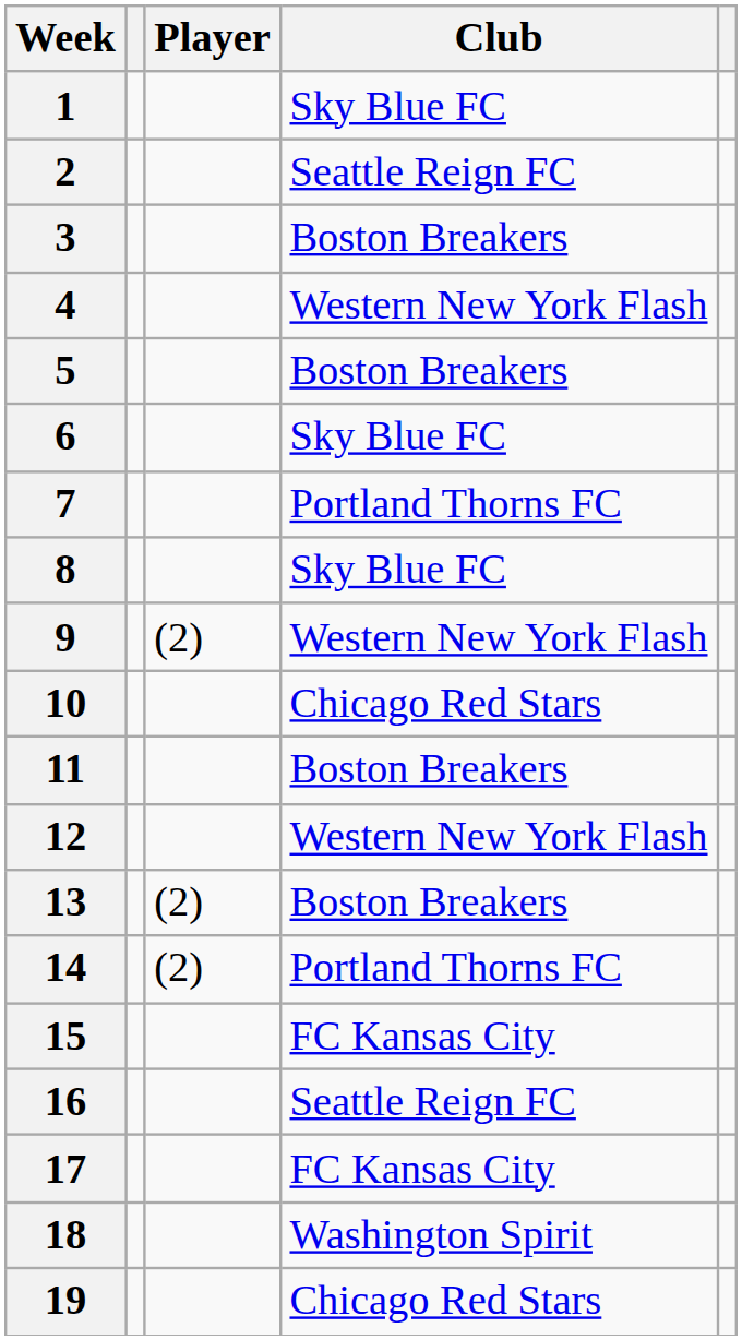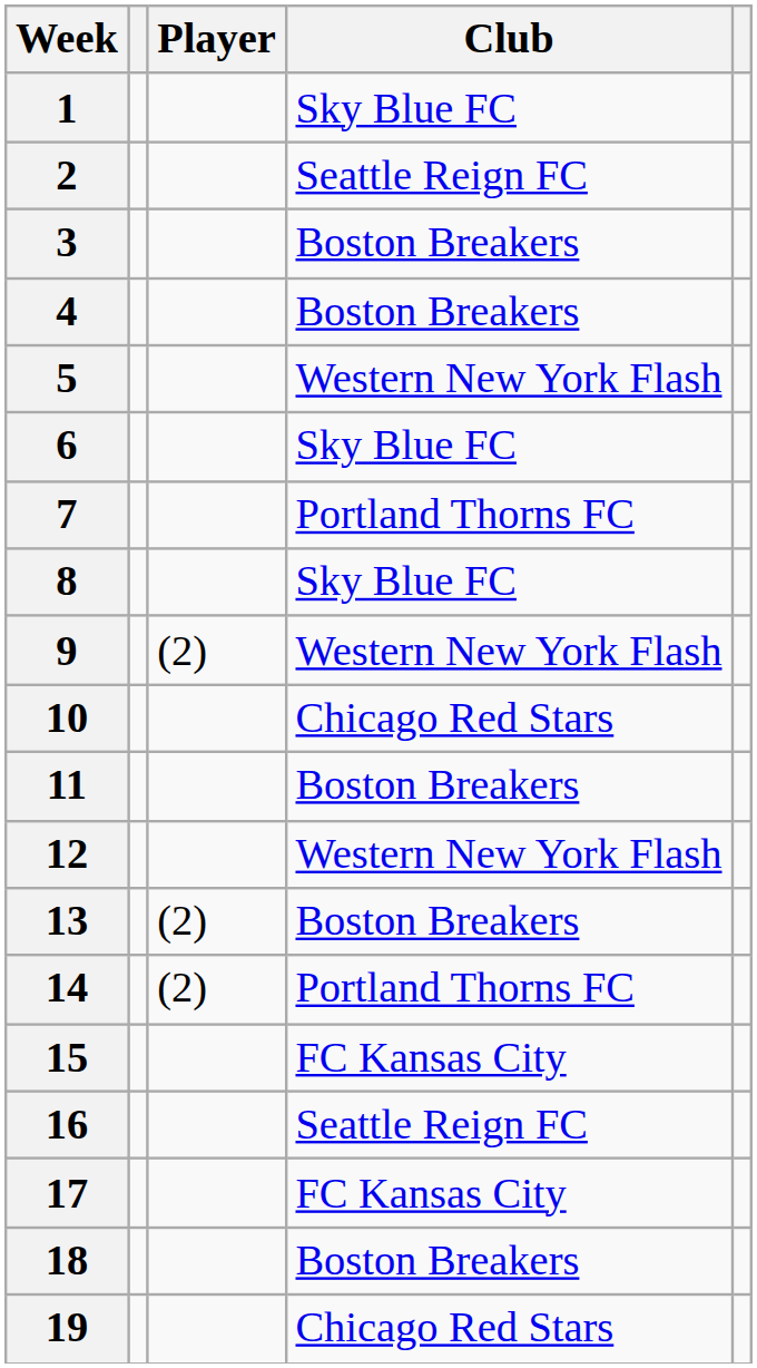4 | Club: Western New York Flash -> Boston Breakers
5 | Club: Boston Breakers -> Western New York Flash
18 | Club: Washington Spirit -> Boston Breakers
